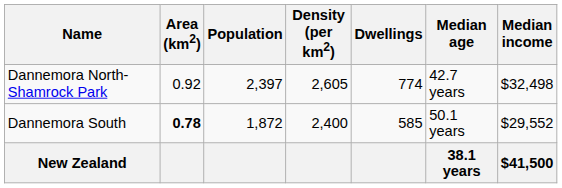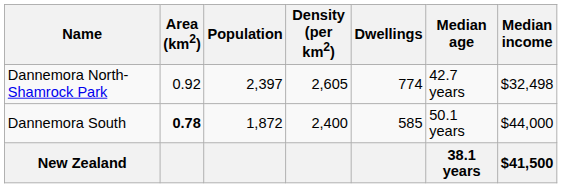Dannemora South | Median income: $29,552 -> $44,000
